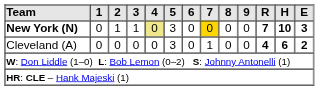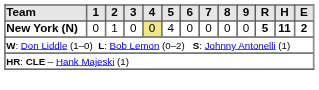New York (N) | 3: 1 -> 0
New York (N) | 5: 3 -> 4
New York (N) | 7: gold background -> no background
New York (N) | R: 7 -> 5
New York (N) | H: 10 -> 11
New York (N) | E: 3 -> 2
- row: Cleveland (A) | 0 | 0 | 0 | 0 | 3 | 0 | 1 | 0 | 0 | 4 | 6 | 2
